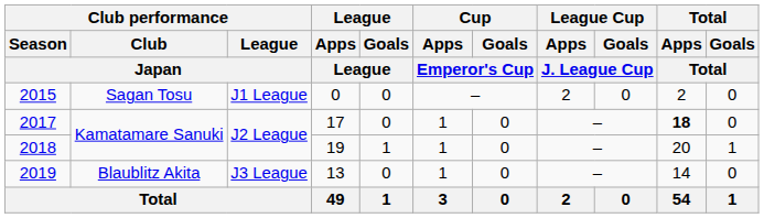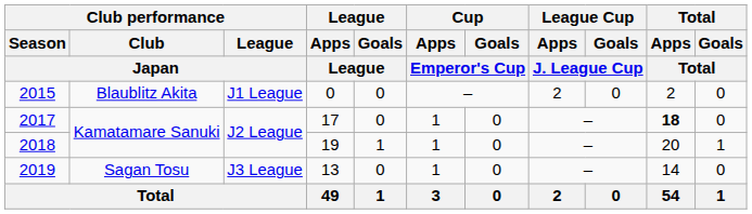2015 | Club performance / Club / Japan: Sagan Tosu -> Blaublitz Akita
2019 | Club performance / Club / Japan: Blaublitz Akita -> Sagan Tosu
